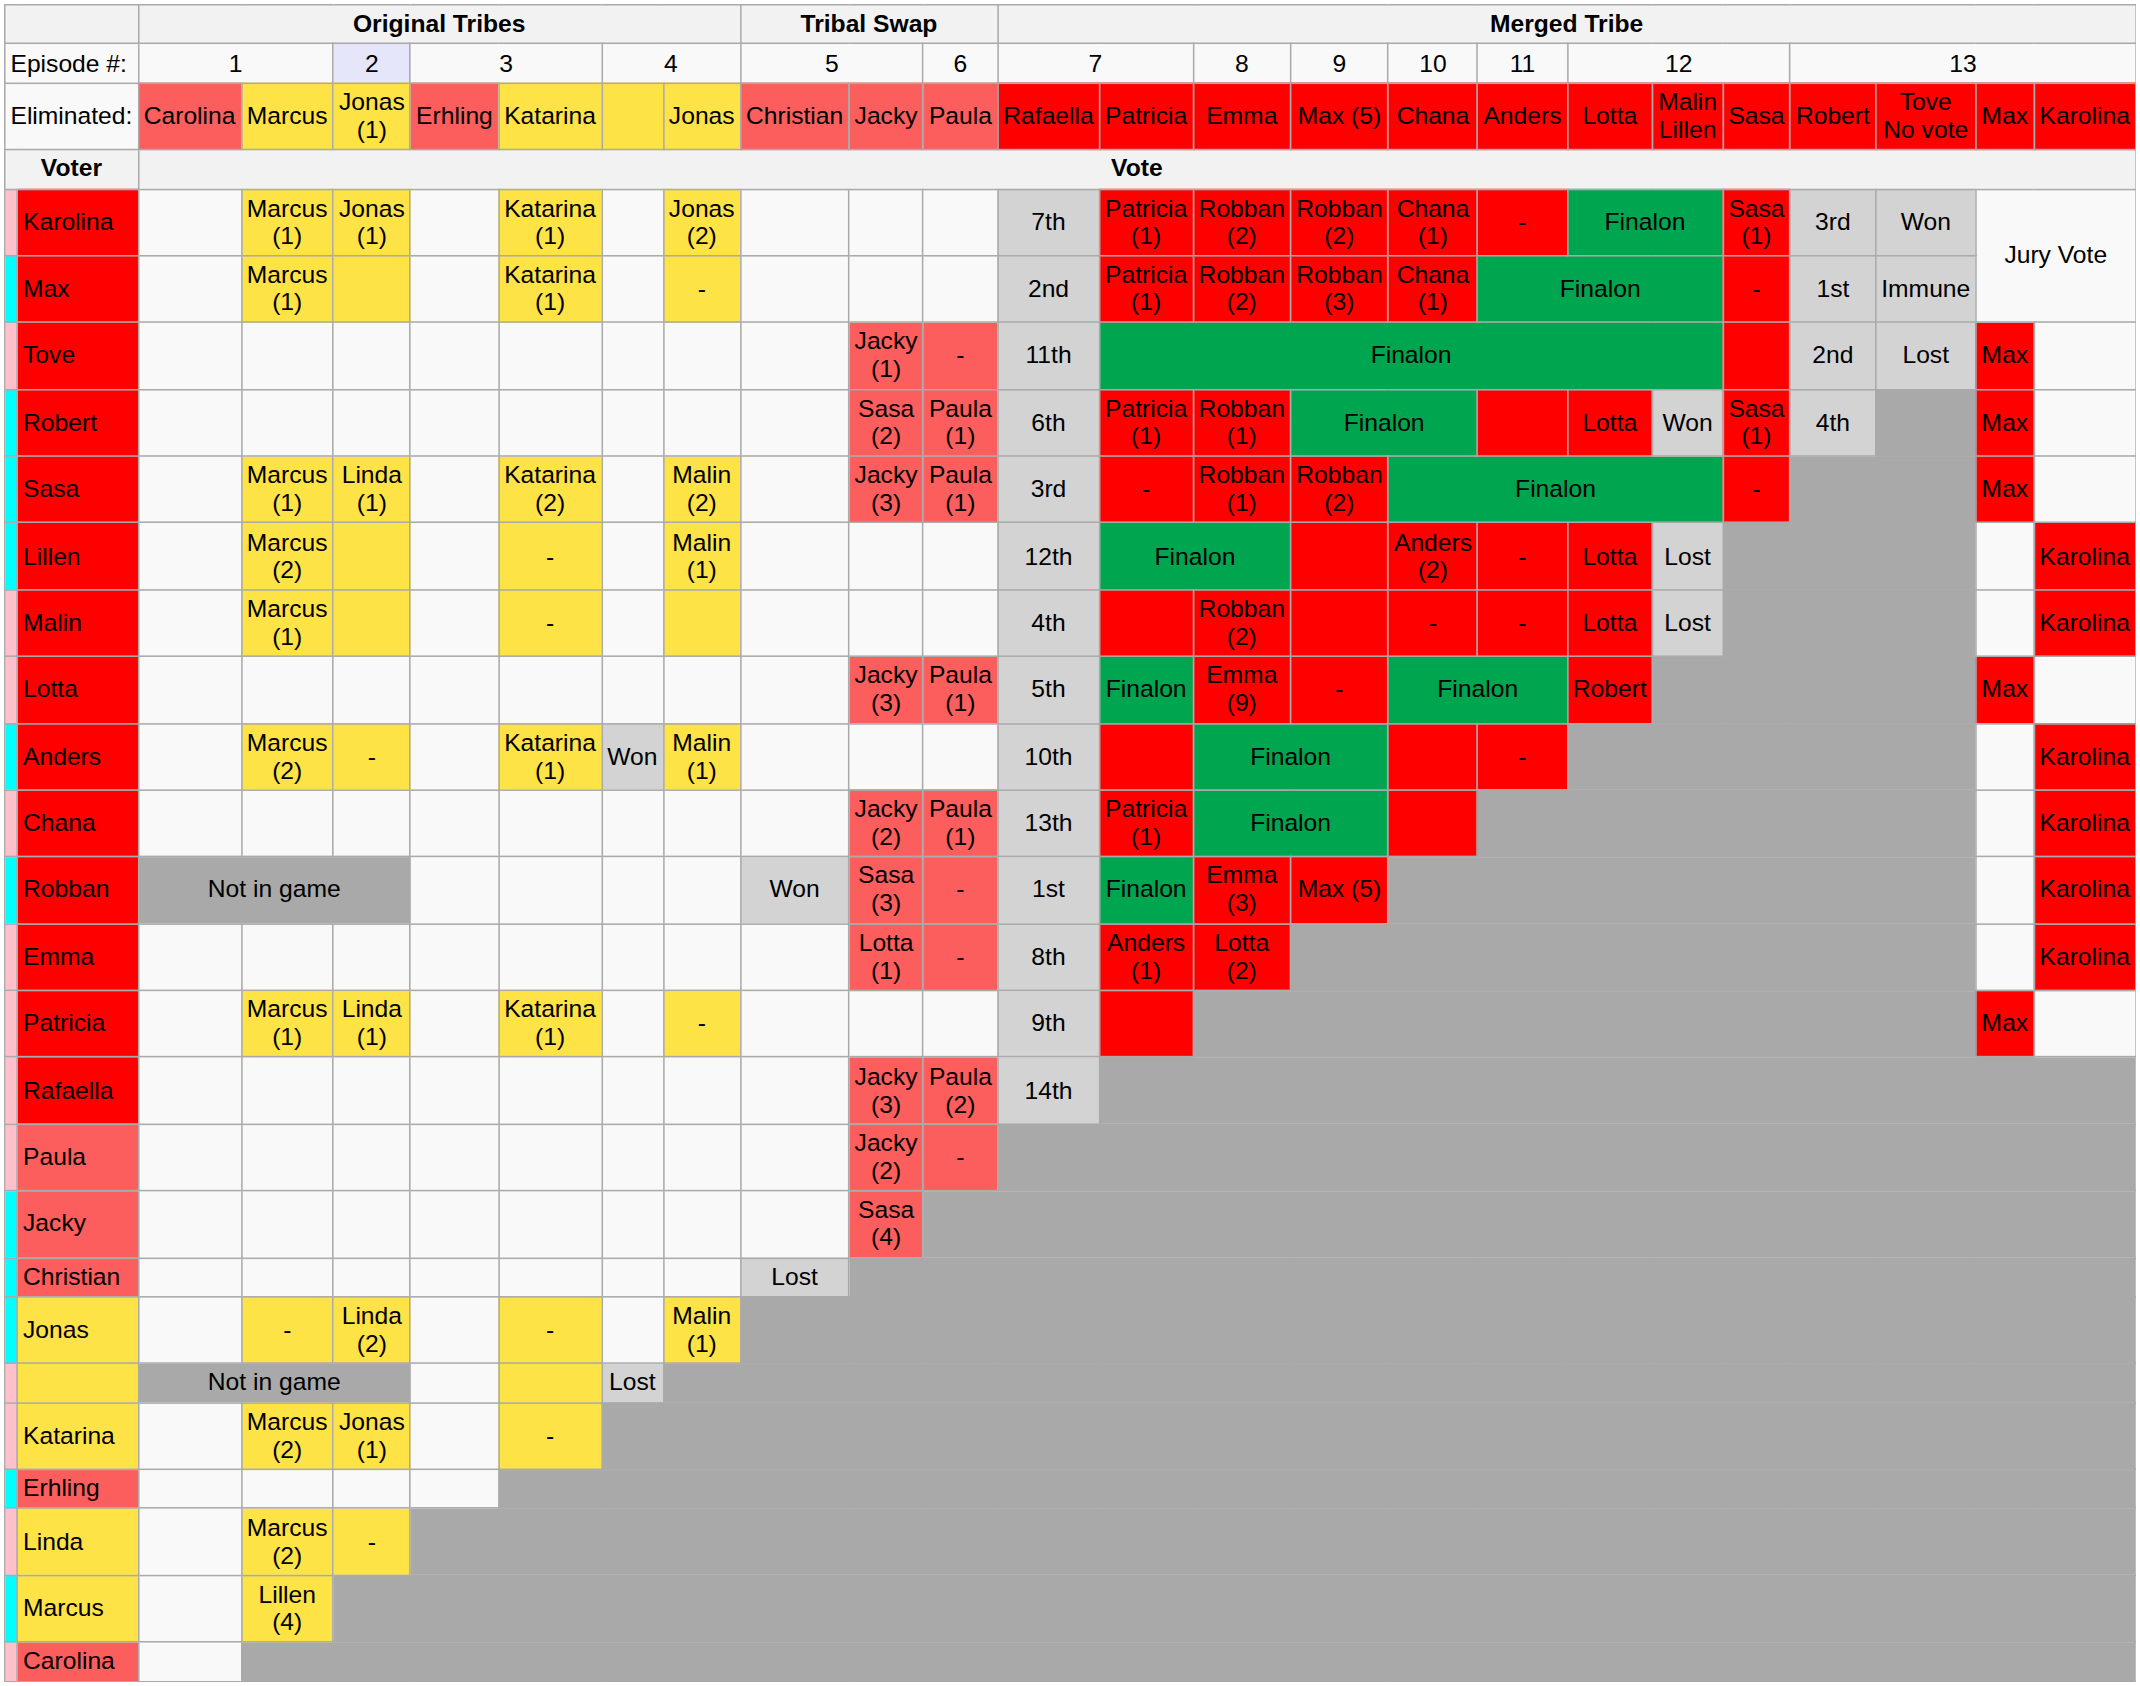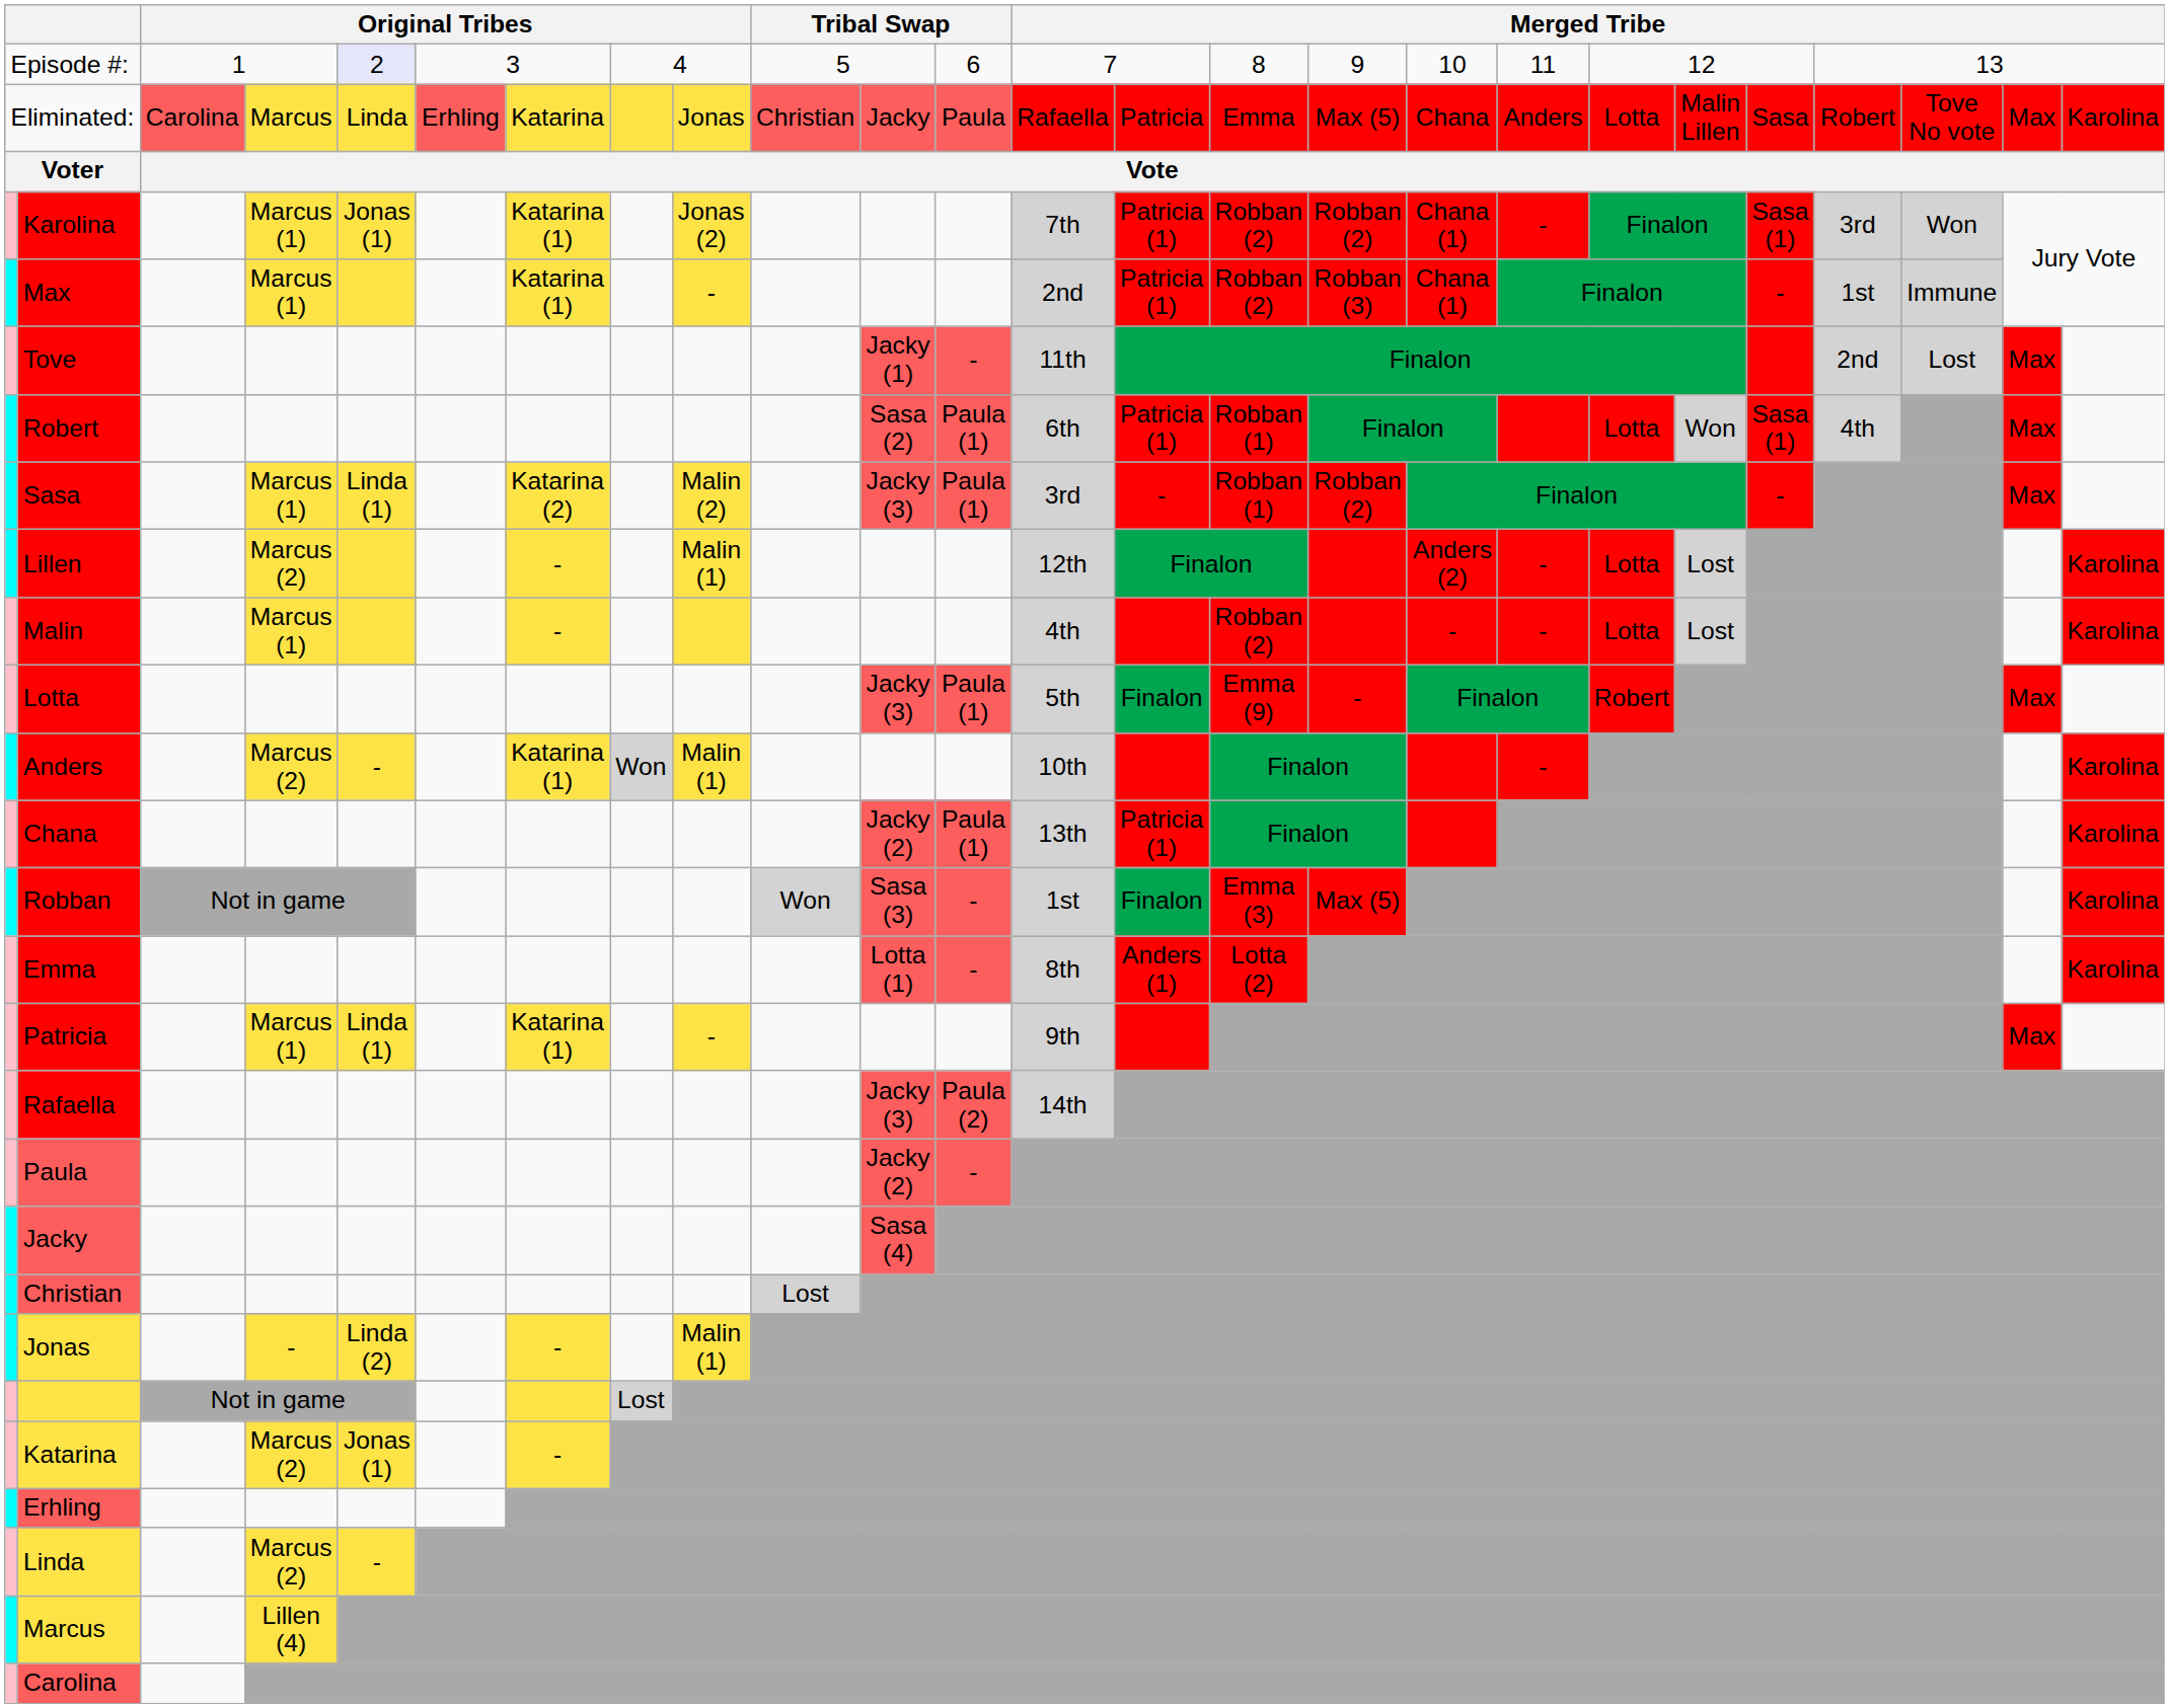Eliminated: | column 5: Jonas (1) -> Linda
